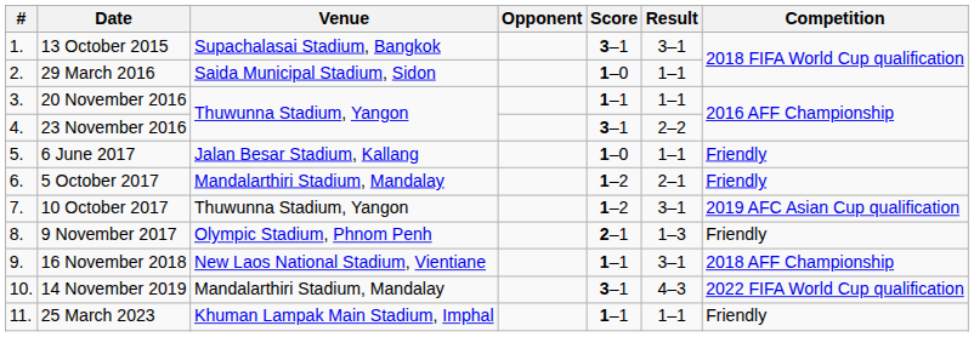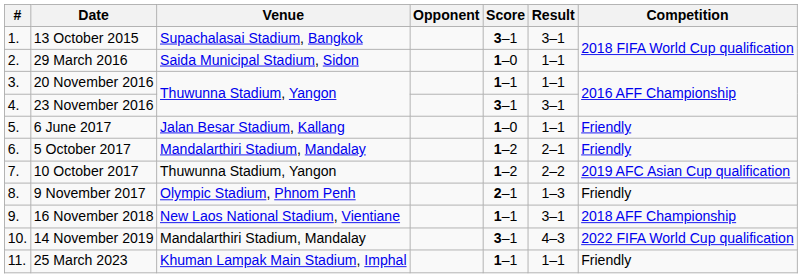23 November 2016 | Result: 2–2 -> 3–1
10 October 2017 | Result: 3–1 -> 2–2
